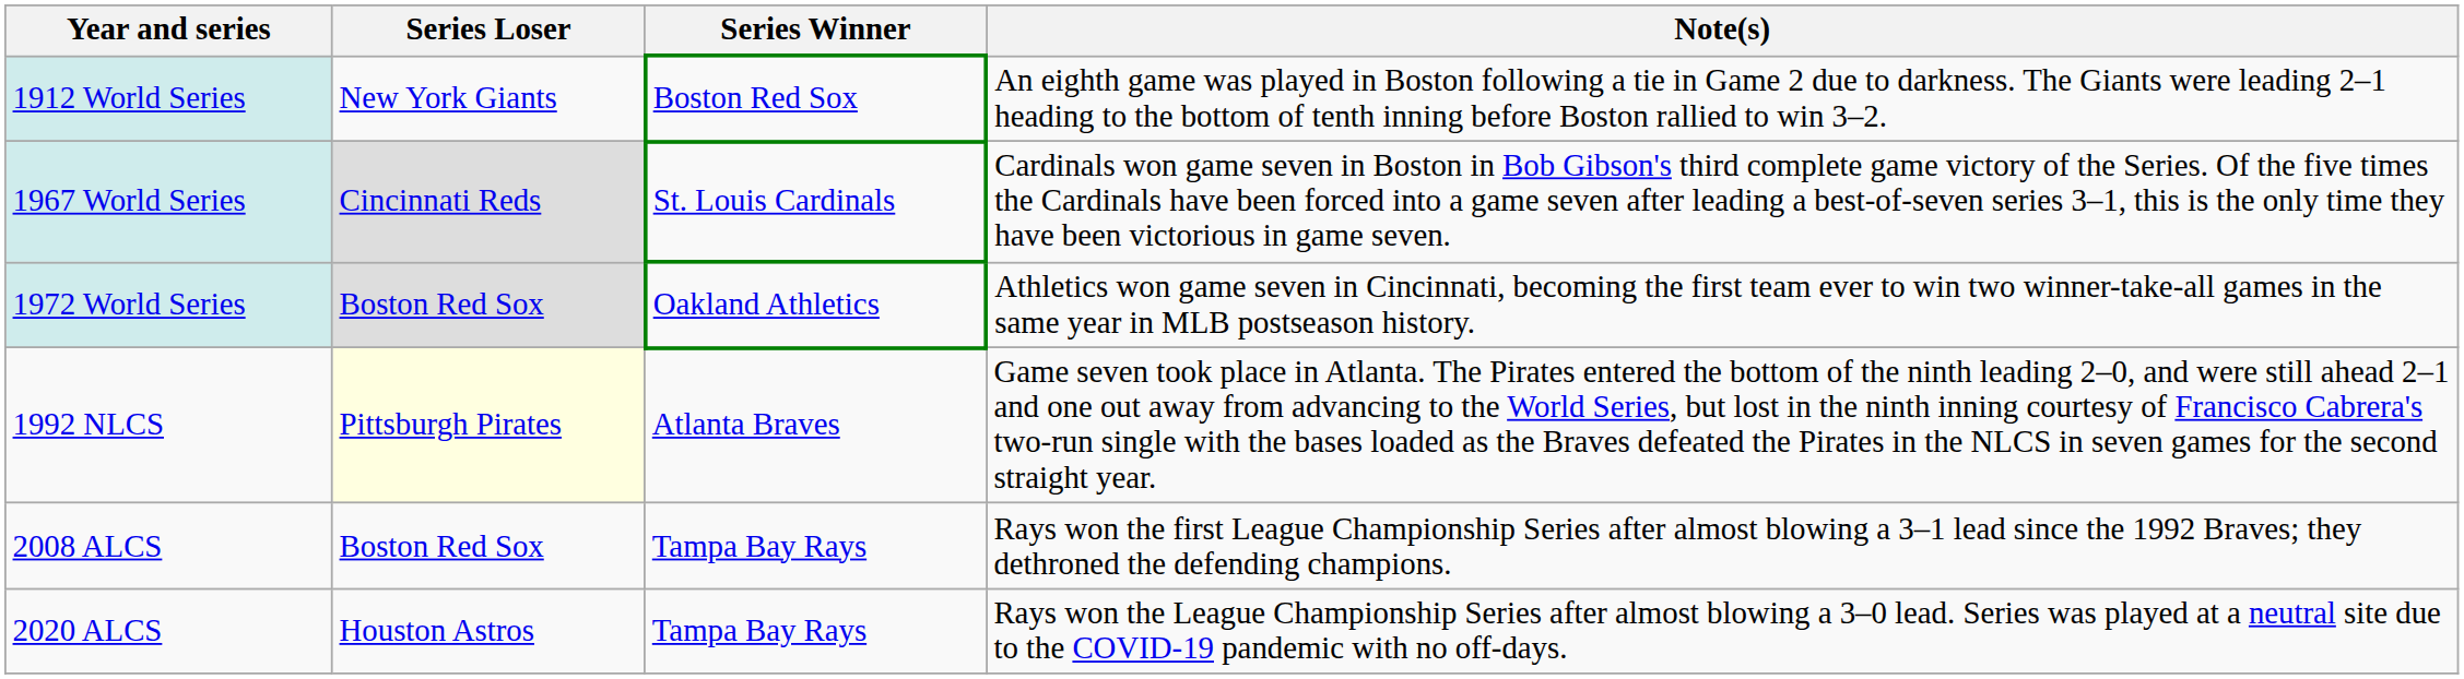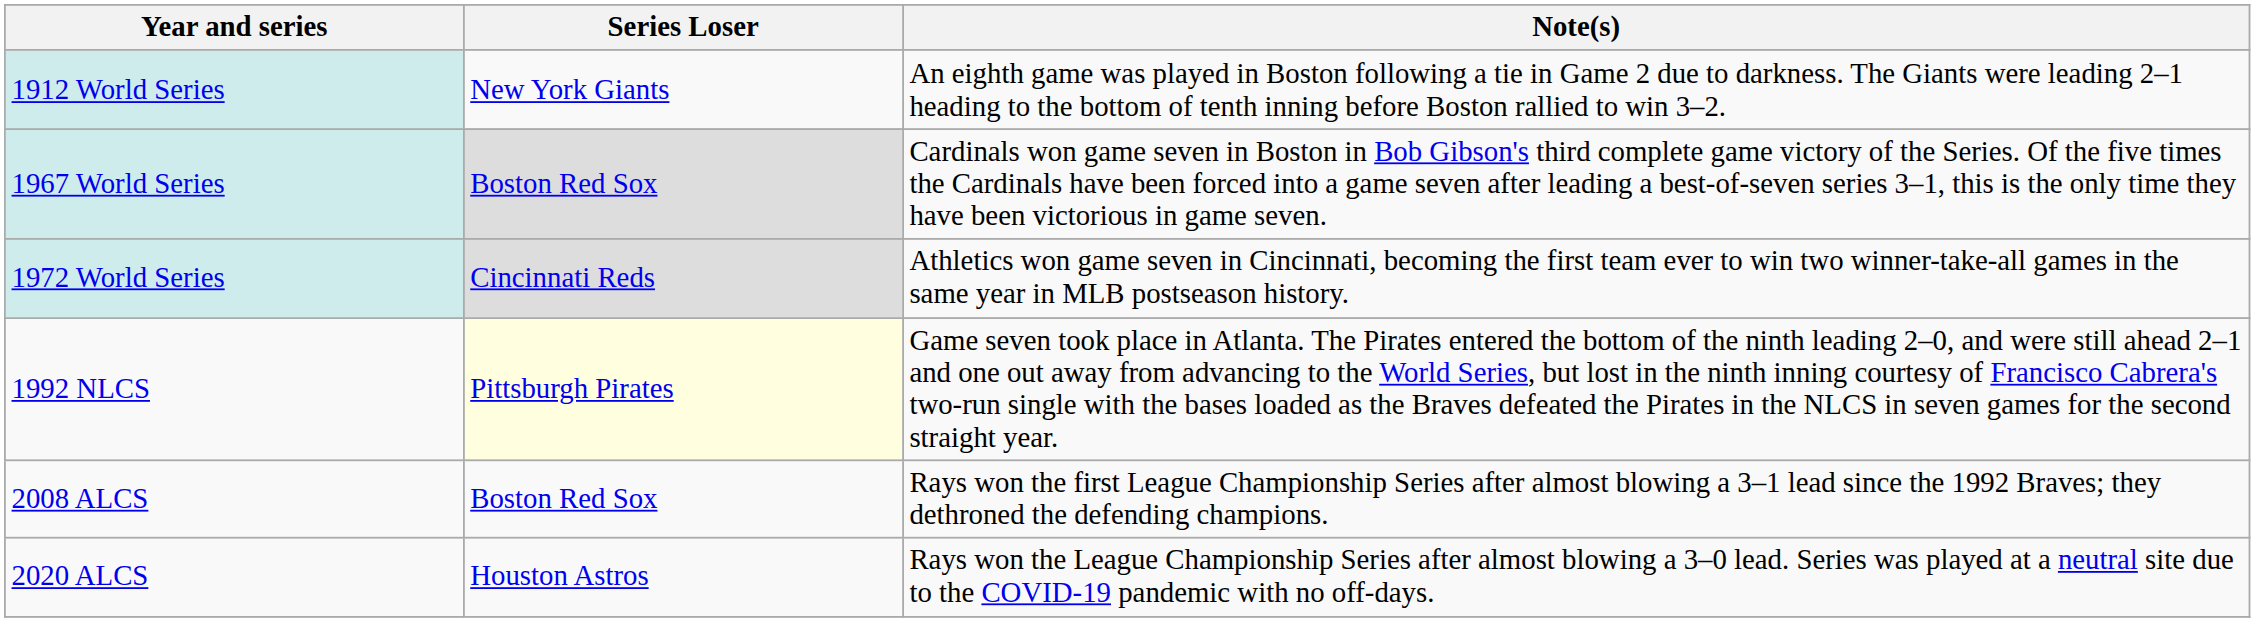- column: Series Winner | Boston Red Sox | St. Louis Cardinals | Oakland Athletics | Atlanta Braves | Tampa Bay Rays | Tampa Bay Rays
1967 World Series | Series Loser: Cincinnati Reds -> Boston Red Sox
1972 World Series | Series Loser: Boston Red Sox -> Cincinnati Reds
